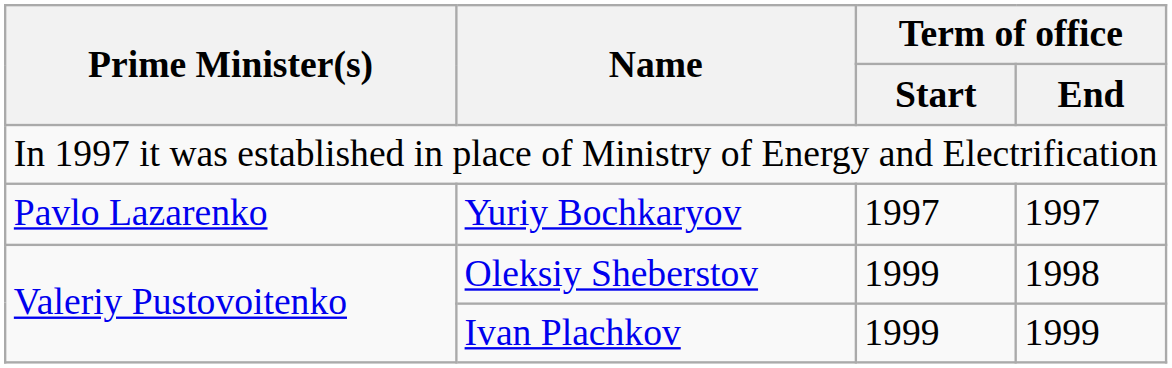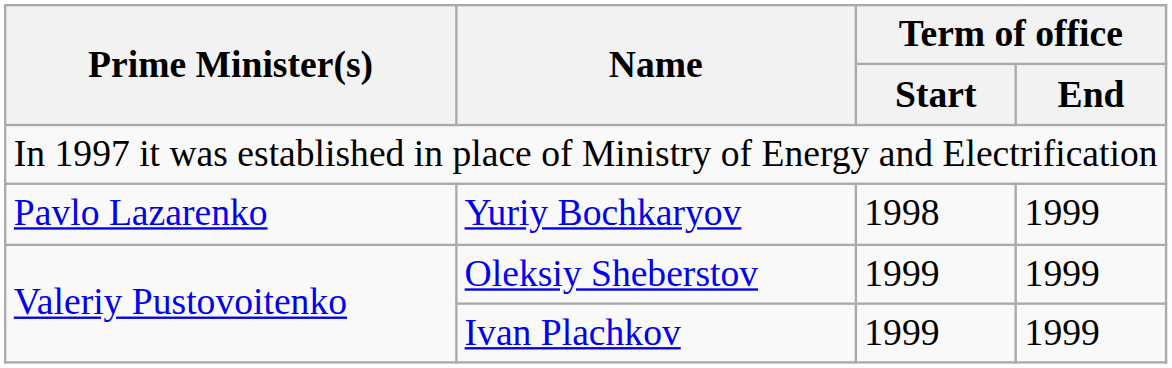Yuriy Bochkaryov | Term of office / Start: 1997 -> 1998
Yuriy Bochkaryov | Term of office / End: 1997 -> 1999
Oleksiy Sheberstov | Term of office / End: 1998 -> 1999
